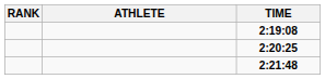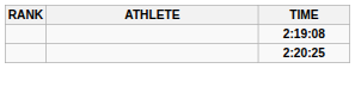- row: 2:21:48
